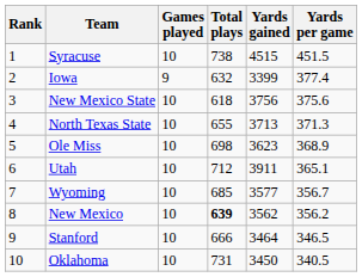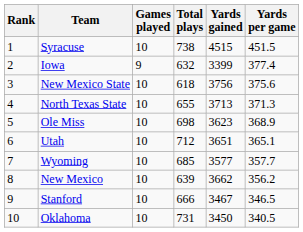Utah | Yards gained: 3911 -> 3651
Wyoming | Yards per game: 356.7 -> 357.7
New Mexico | Total plays: bold -> normal
New Mexico | Yards gained: 3562 -> 3662
Stanford | Yards gained: 3464 -> 3467
